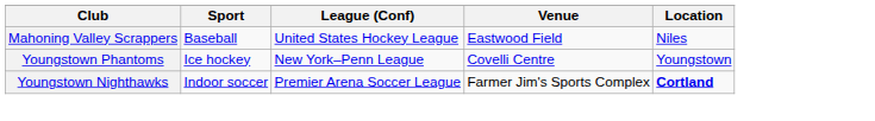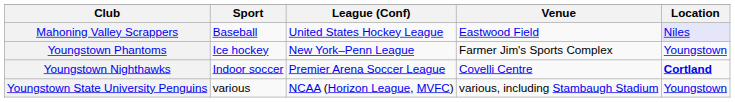Mahoning Valley Scrappers | Location: no background -> lavender background
Youngstown Phantoms | Venue: Covelli Centre -> Farmer Jim's Sports Complex
Youngstown Nighthawks | Venue: Farmer Jim's Sports Complex -> Covelli Centre
+ row: Youngstown State University Penguins | various | NCAA (Horizon League, MVFC) | various, including Stambaugh Stadium | Youngstown
